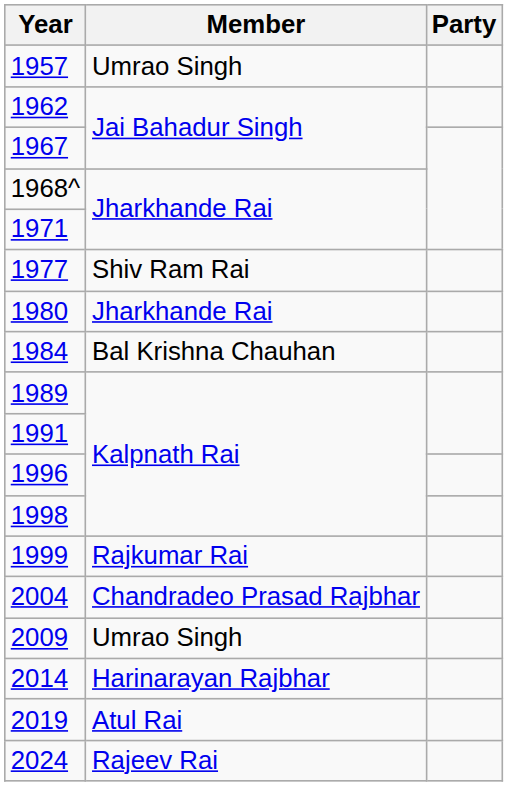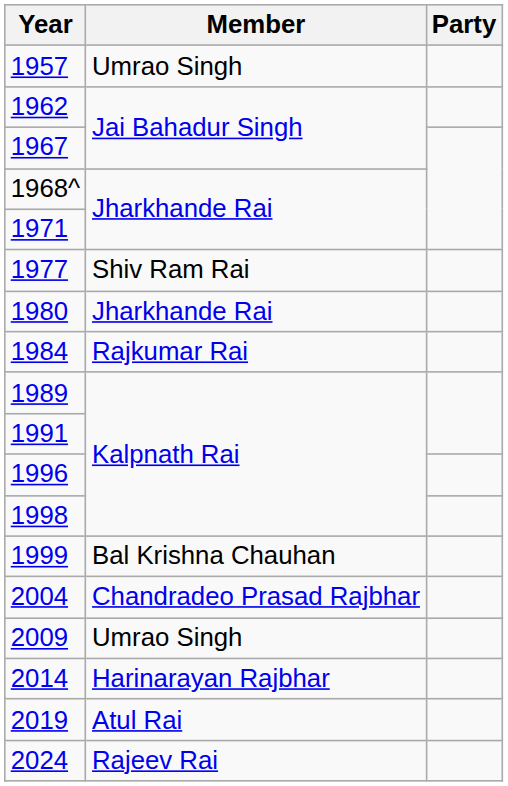1984 | Member: Bal Krishna Chauhan -> Rajkumar Rai
1999 | Member: Rajkumar Rai -> Bal Krishna Chauhan
